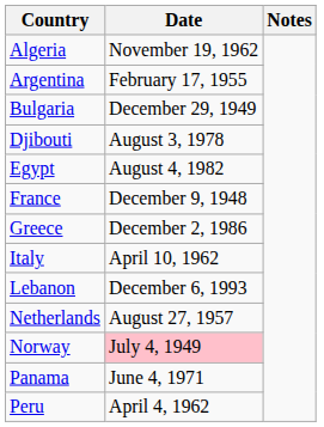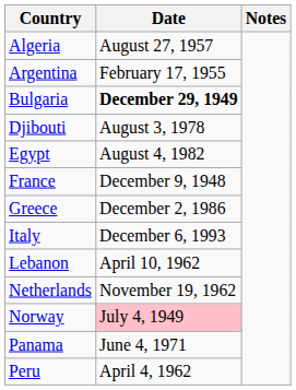Algeria | Date: November 19, 1962 -> August 27, 1957
Bulgaria | Date: normal -> bold
Italy | Date: April 10, 1962 -> December 6, 1993
Lebanon | Date: December 6, 1993 -> April 10, 1962
Netherlands | Date: August 27, 1957 -> November 19, 1962
